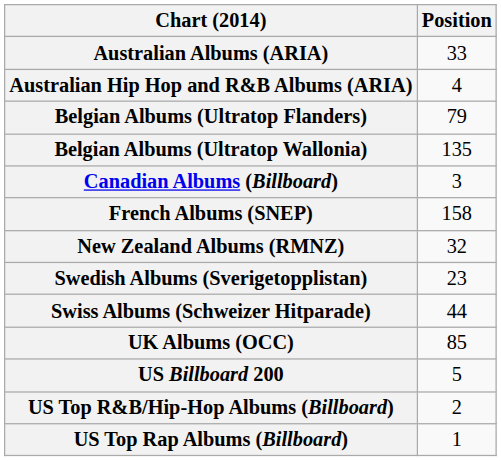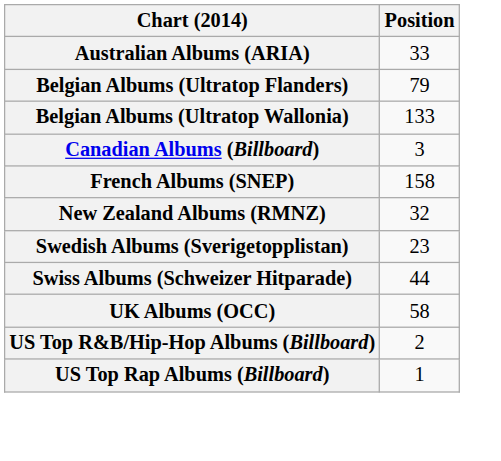- row: Australian Hip Hop and R&B Albums (ARIA) | 4
Belgian Albums (Ultratop Wallonia) | Position: 135 -> 133
UK Albums (OCC) | Position: 85 -> 58
- row: US Billboard 200 | 5
